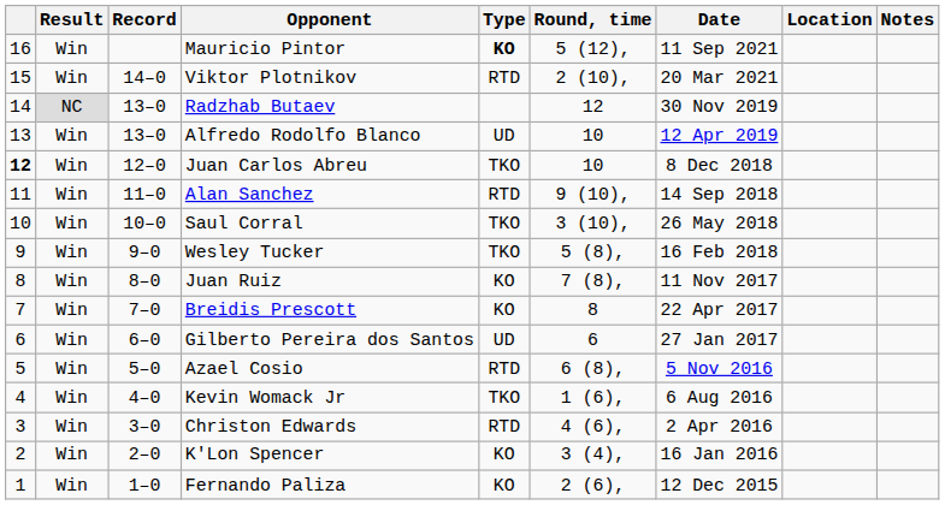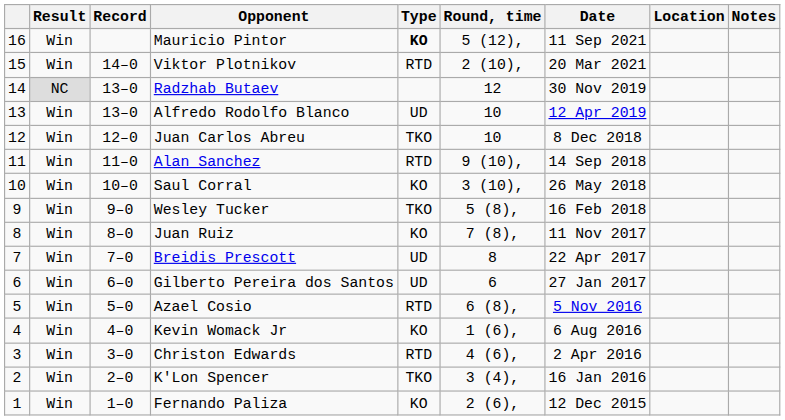Juan Carlos Abreu | column 1: bold -> normal
Saul Corral | Type: TKO -> KO
Breidis Prescott | Type: KO -> UD
Kevin Womack Jr | Type: TKO -> KO
K'Lon Spencer | Type: KO -> TKO
